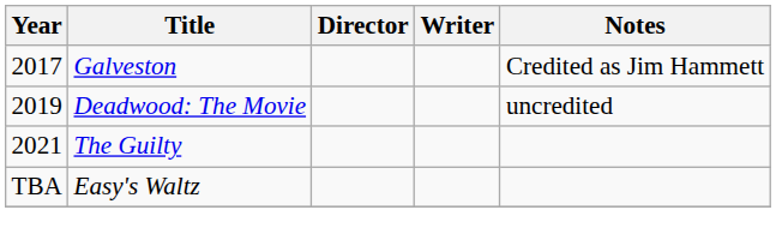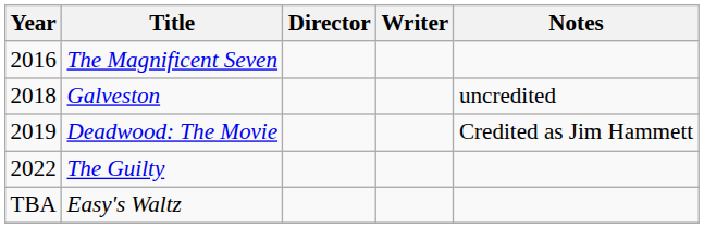+ row: 2016 | The Magnificent Seven
Galveston | Year: 2017 -> 2018
Galveston | Notes: Credited as Jim Hammett -> uncredited
Deadwood: The Movie | Notes: uncredited -> Credited as Jim Hammett
The Guilty | Year: 2021 -> 2022
